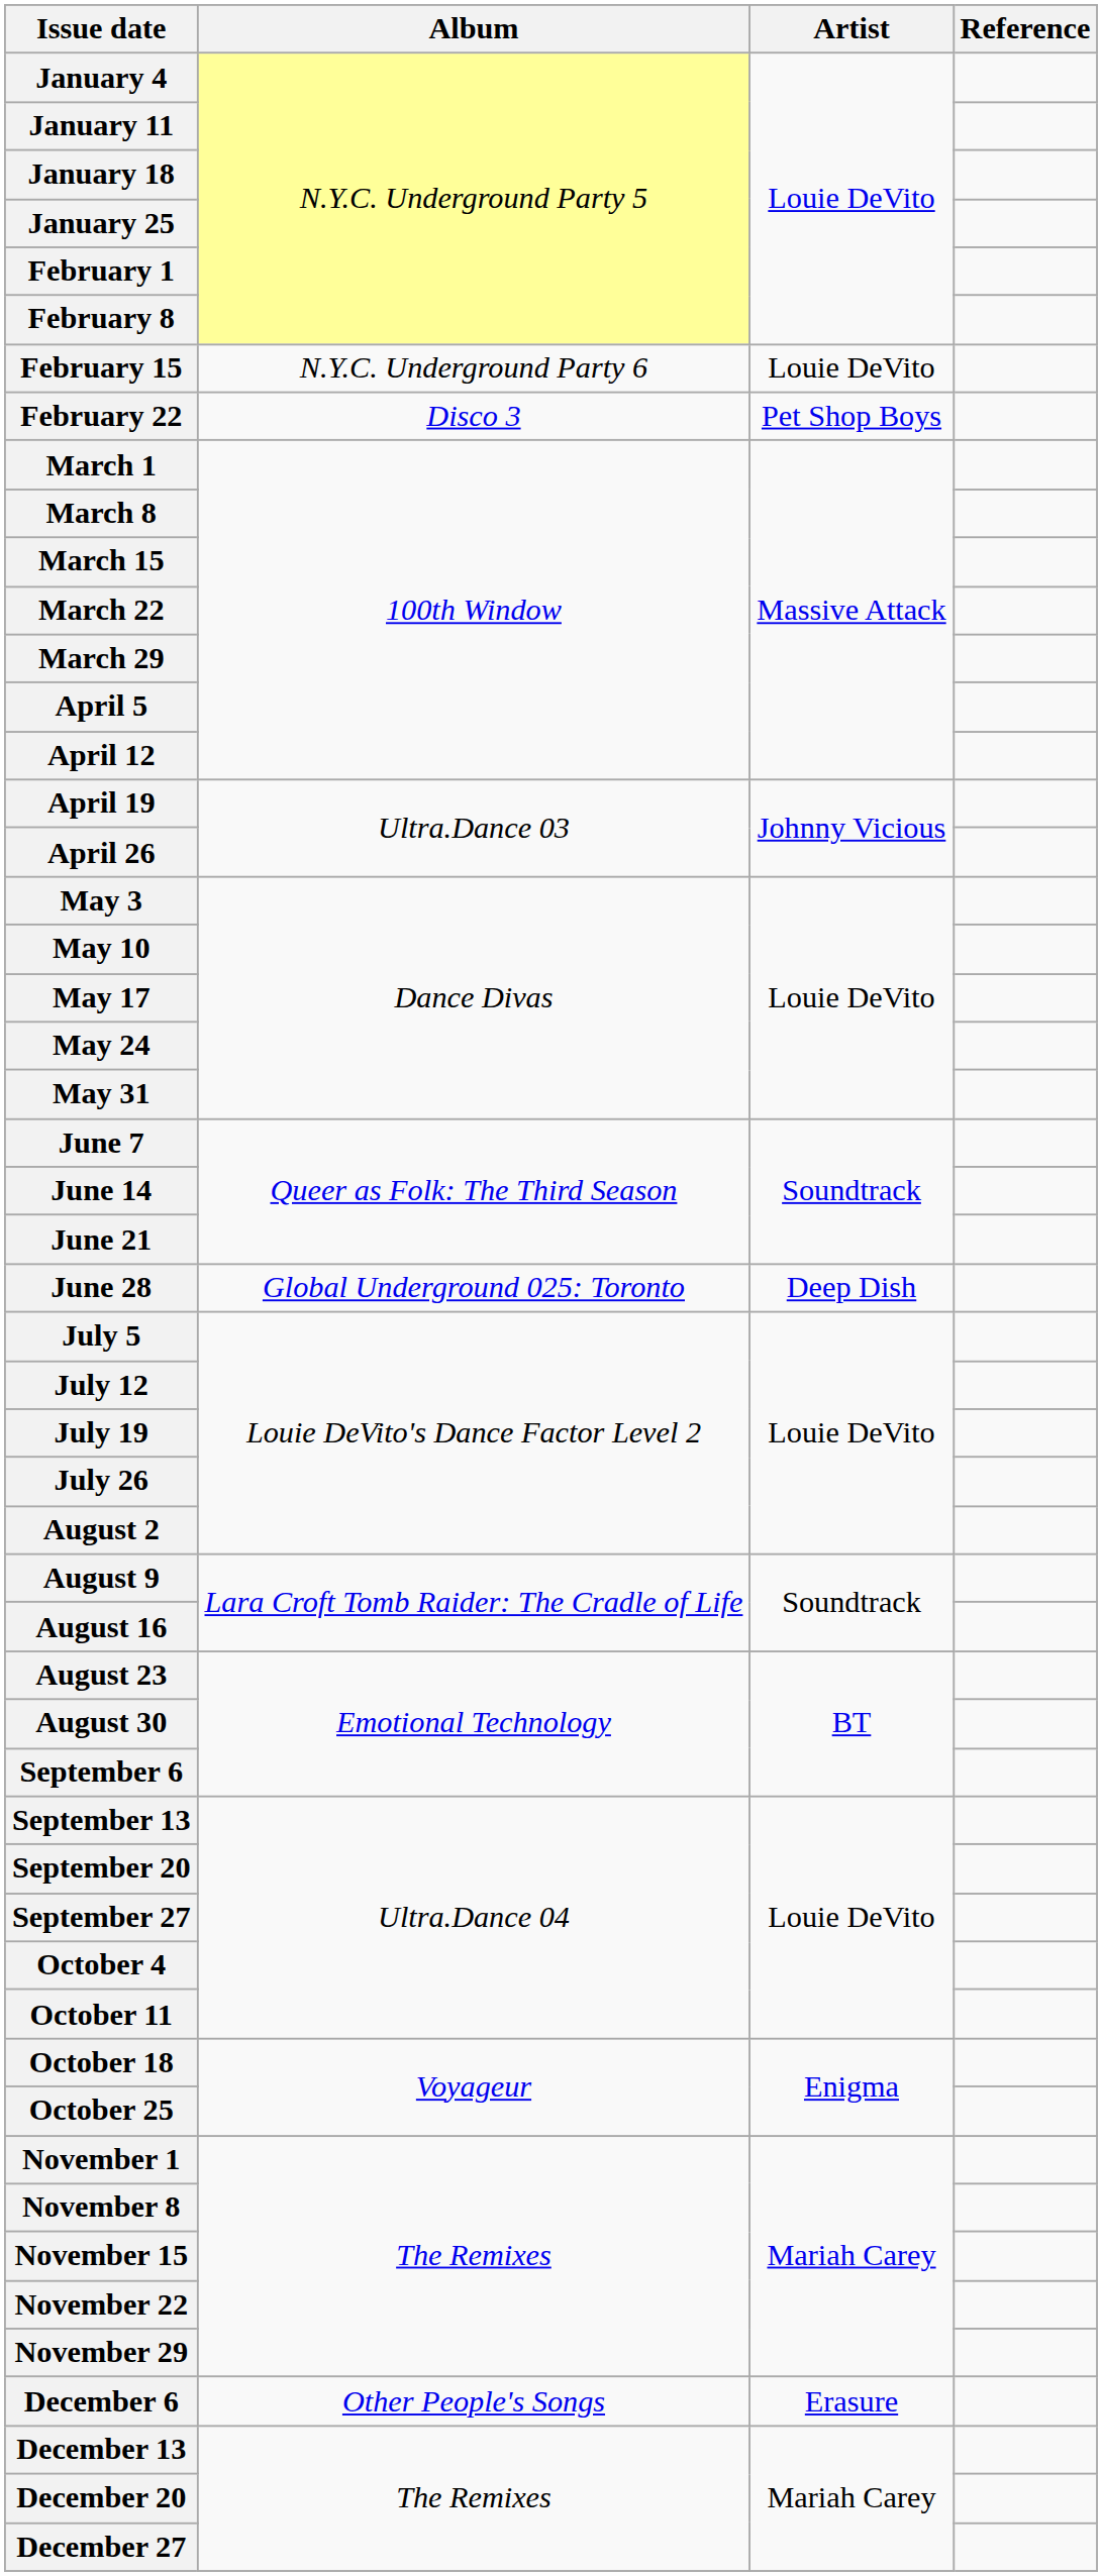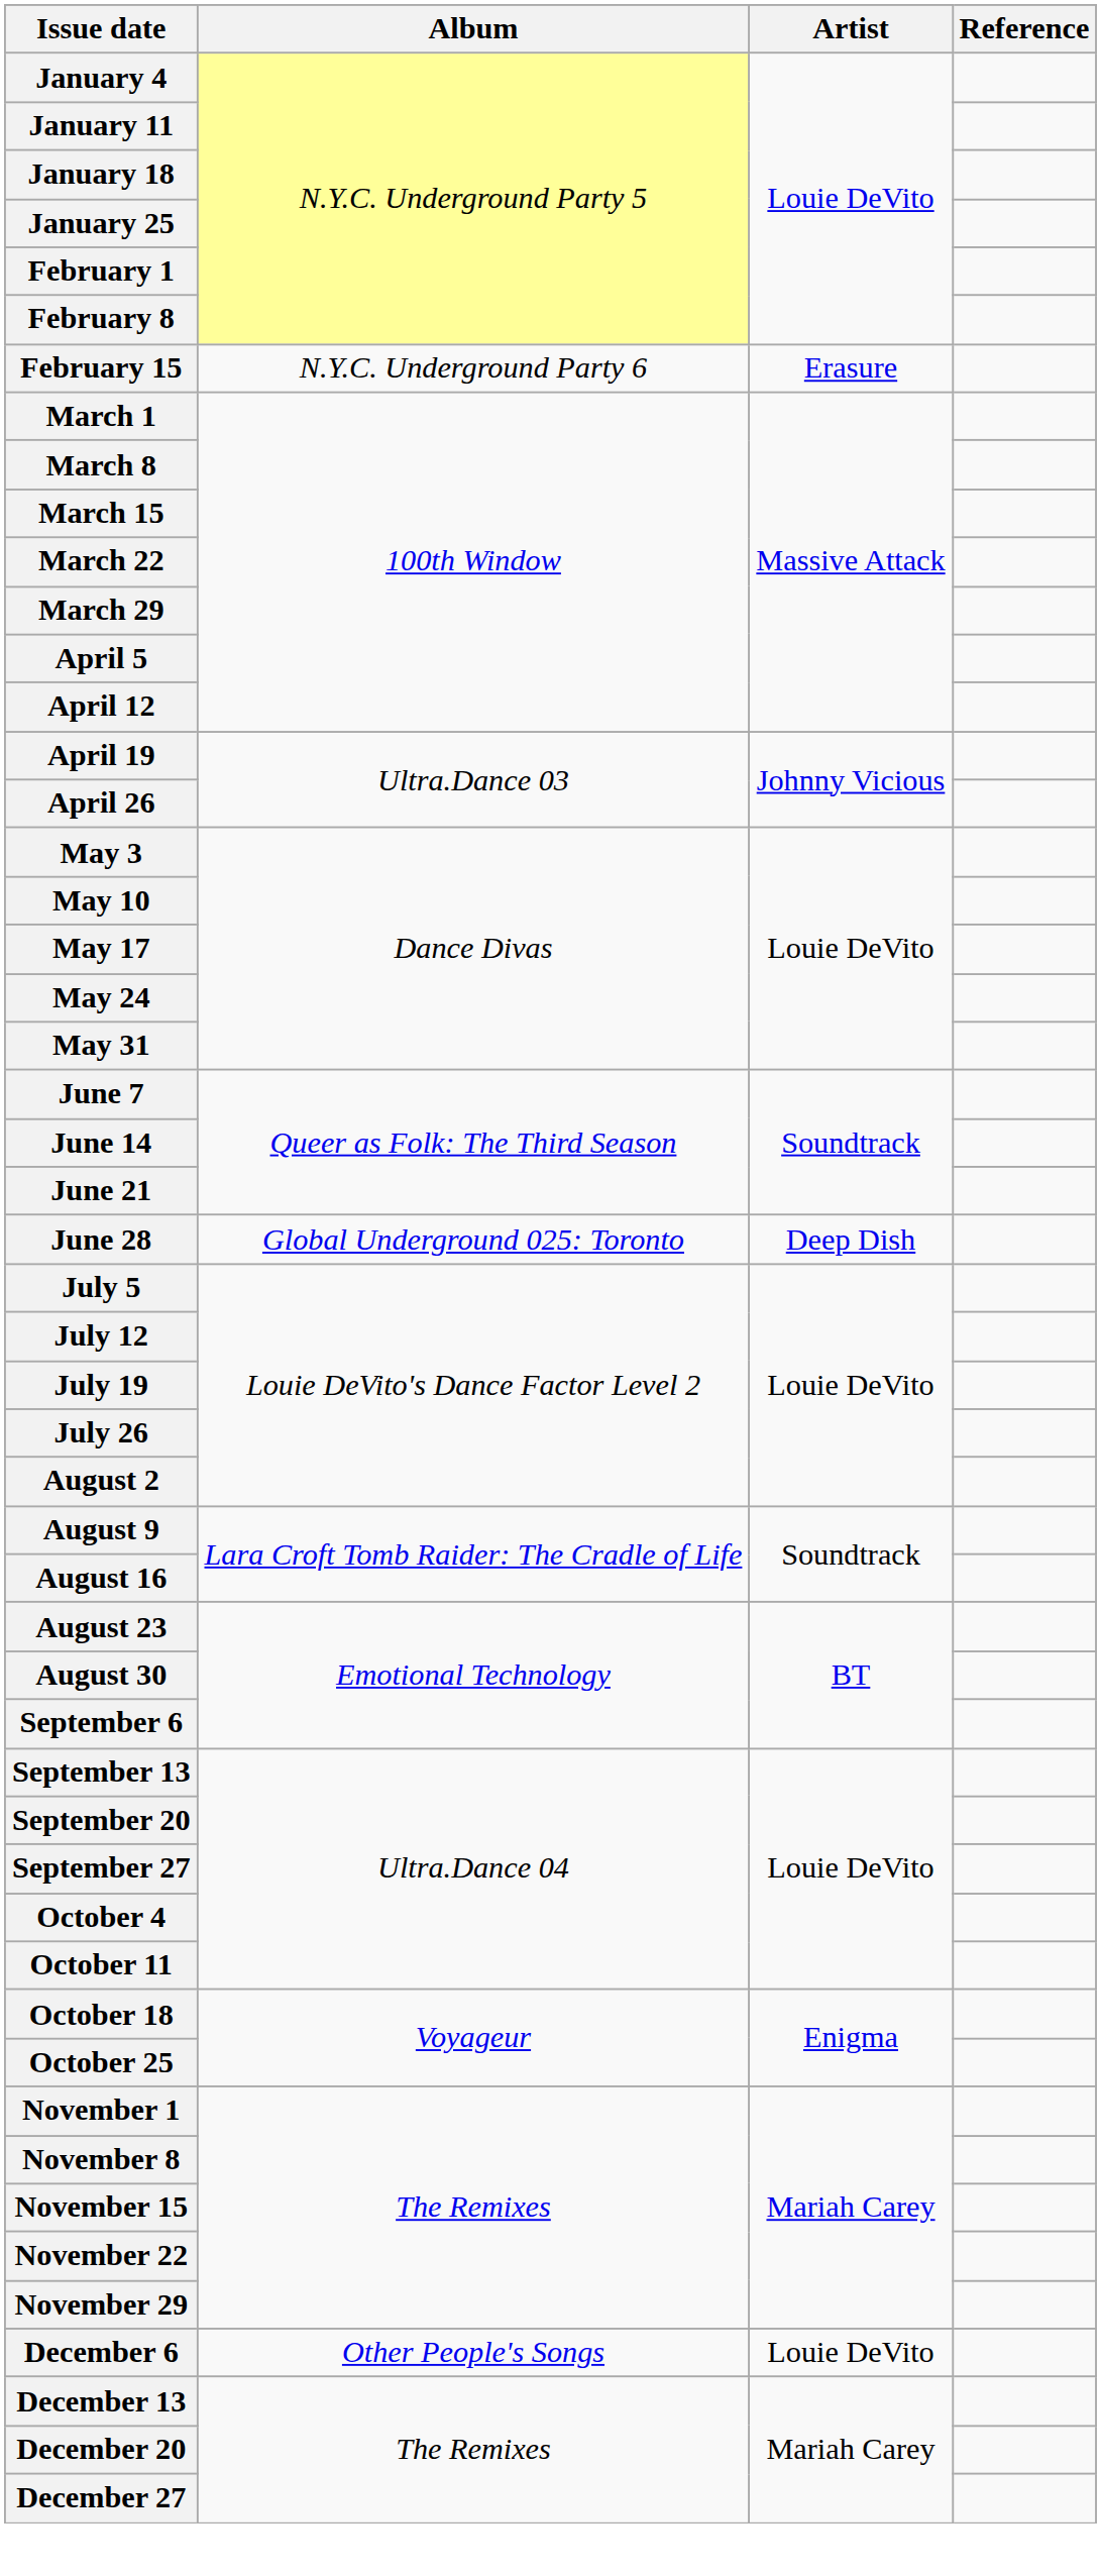February 15 | Artist: Louie DeVito -> Erasure
- row: February 22 | Disco 3 | Pet Shop Boys
December 6 | Artist: Erasure -> Louie DeVito
